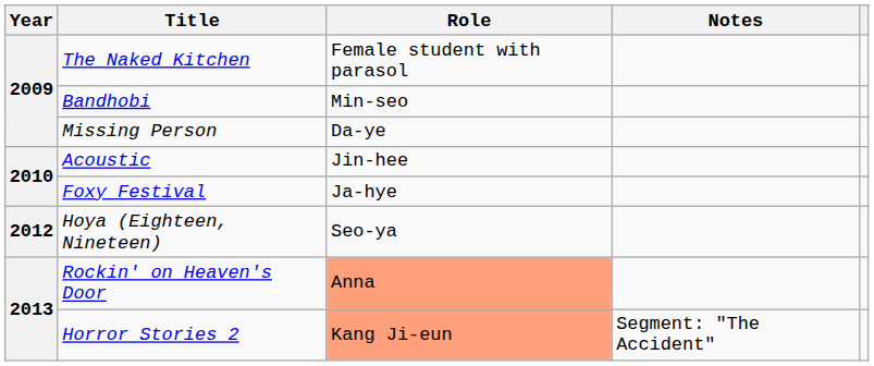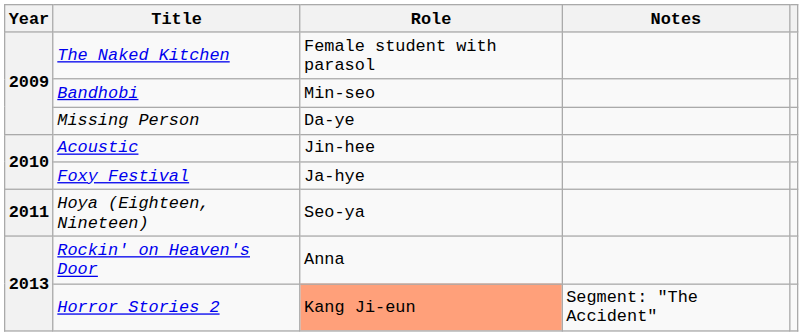Hoya (Eighteen, Nineteen) | Year: 2012 -> 2011
Rockin' on Heaven's Door | Role: lightsalmon background -> no background
